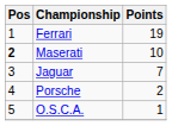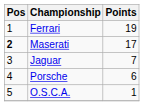Maserati | Points: 10 -> 17
Porsche | Points: 2 -> 6
